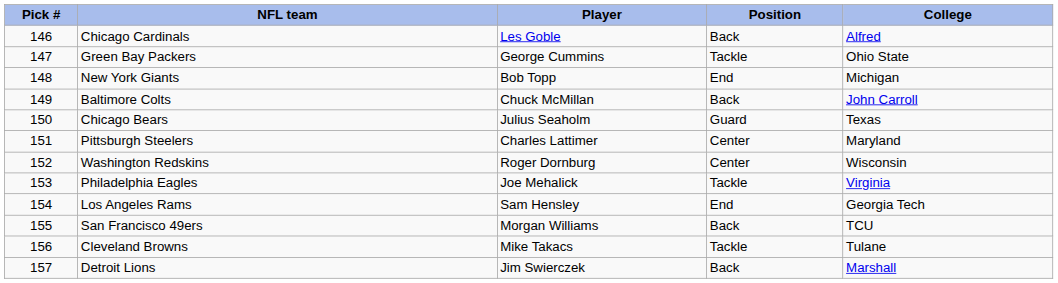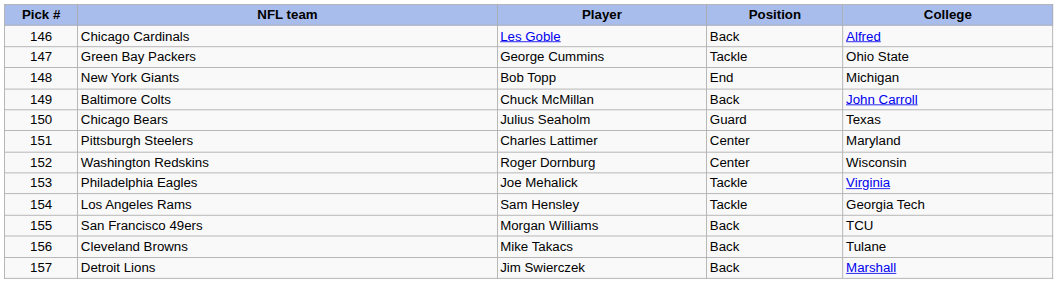Los Angeles Rams | Position: End -> Tackle
Cleveland Browns | Position: Tackle -> Back
